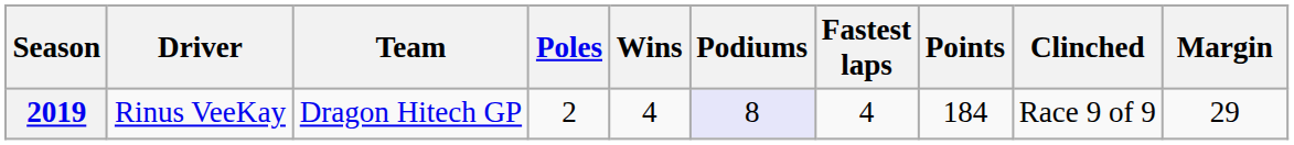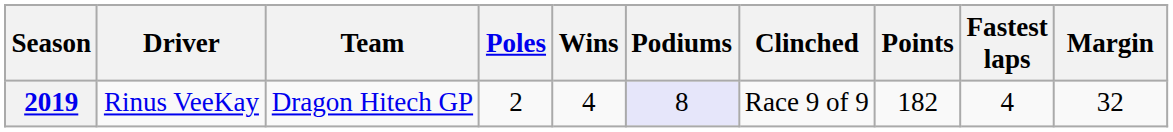columns swapped: Fastest laps <-> Clinched
2019 | Points: 184 -> 182
2019 | Margin: 29 -> 32
